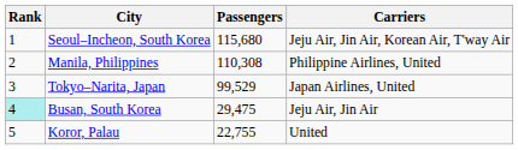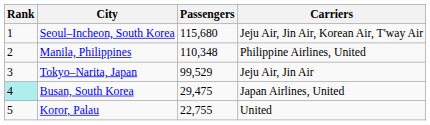Manila, Philippines | Passengers: 110,308 -> 110,348
Tokyo–Narita, Japan | Carriers: Japan Airlines, United -> Jeju Air, Jin Air
Busan, South Korea | Carriers: Jeju Air, Jin Air -> Japan Airlines, United
